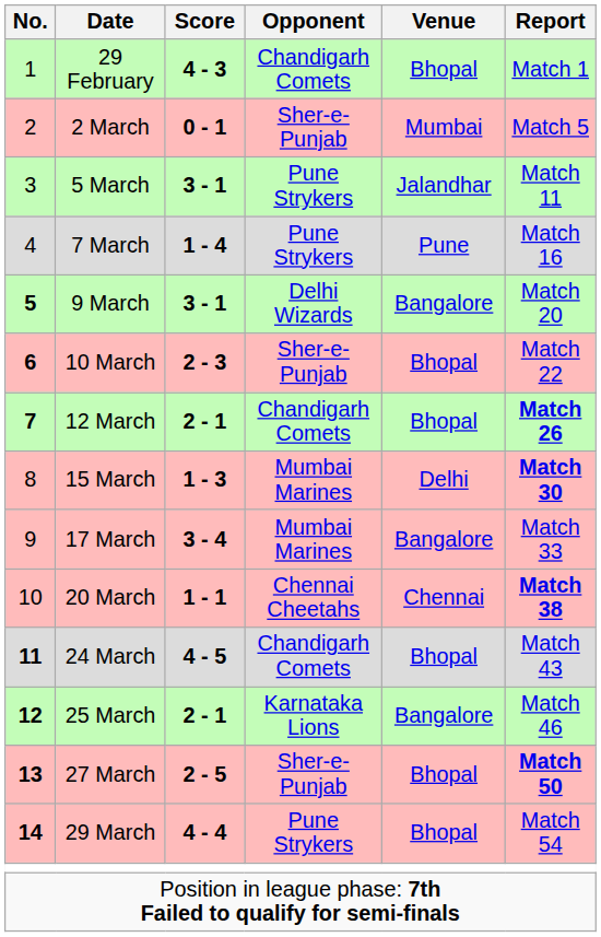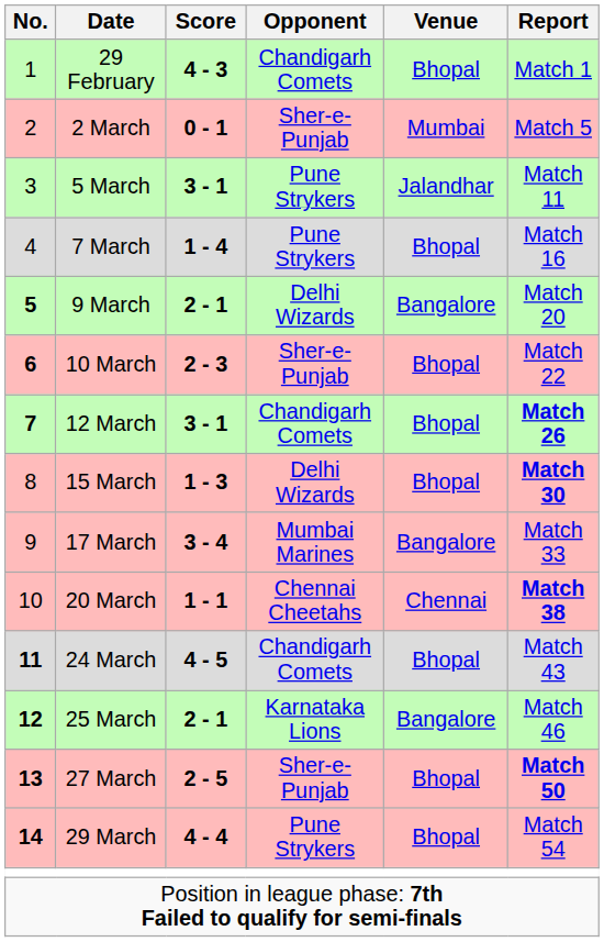7 March | Venue: Pune -> Bhopal
9 March | Score: 3 - 1 -> 2 - 1
12 March | Score: 2 - 1 -> 3 - 1
15 March | Opponent: Mumbai Marines -> Delhi Wizards
15 March | Venue: Delhi -> Bhopal
